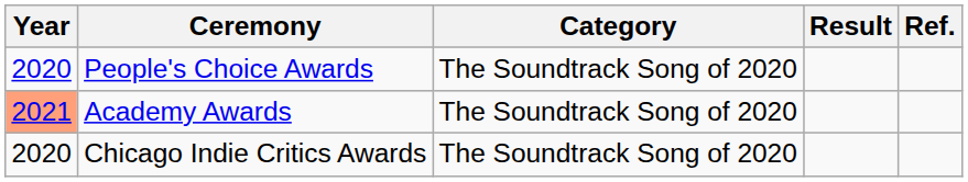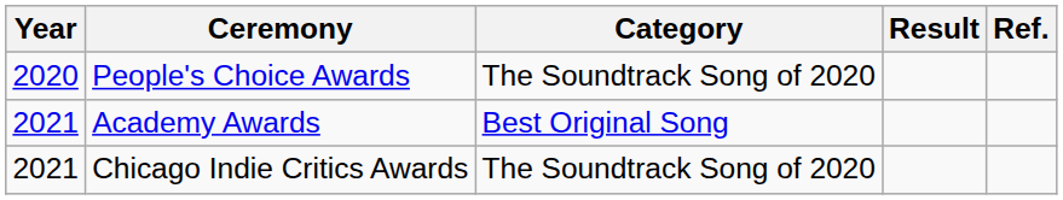Academy Awards | Year: lightsalmon background -> no background
Academy Awards | Category: The Soundtrack Song of 2020 -> Best Original Song
Chicago Indie Critics Awards | Year: 2020 -> 2021
